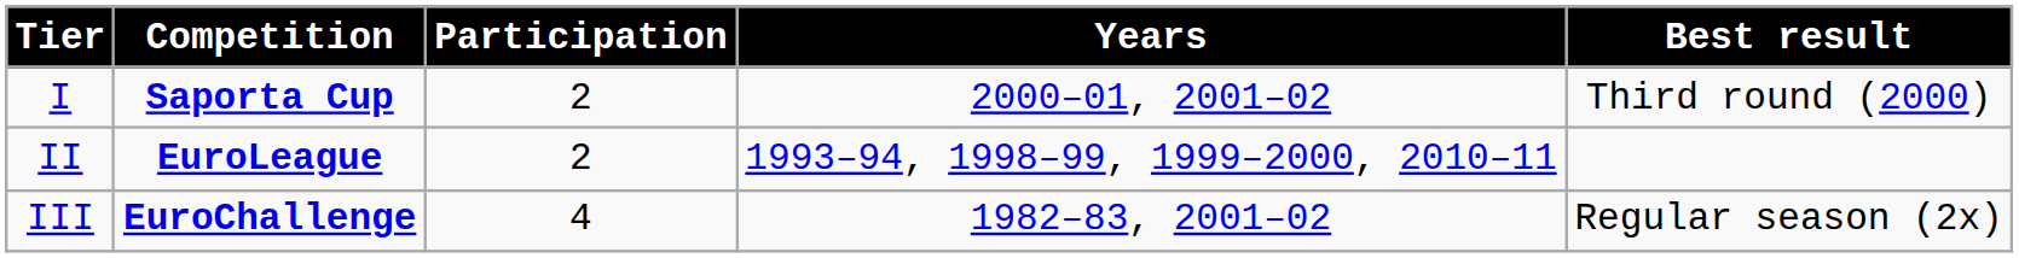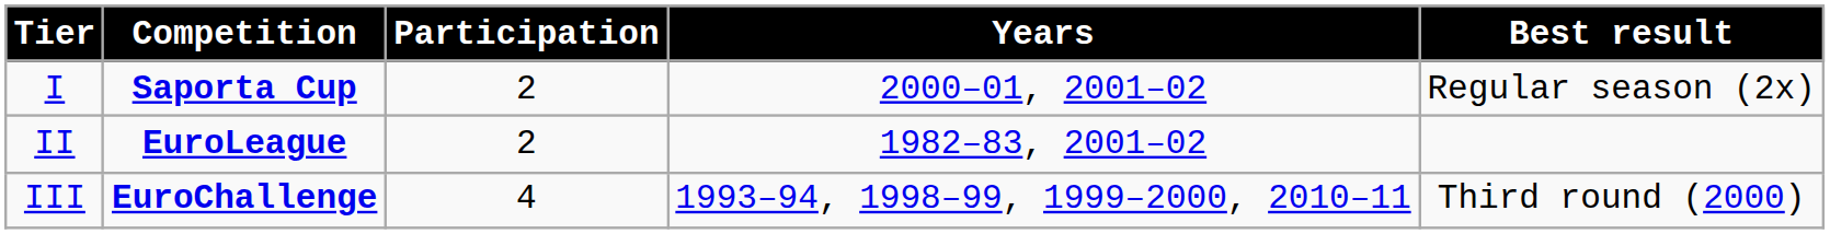I | Best result: Third round (2000) -> Regular season (2x)
II | Years: 1993–94, 1998–99, 1999–2000, 2010–11 -> 1982–83, 2001–02
III | Years: 1982–83, 2001–02 -> 1993–94, 1998–99, 1999–2000, 2010–11
III | Best result: Regular season (2x) -> Third round (2000)
